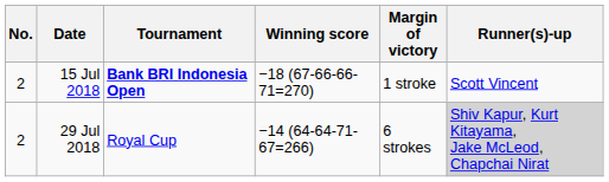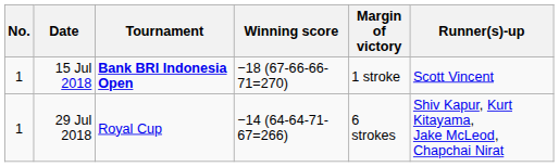15 Jul 2018 | No.: 2 -> 1
29 Jul 2018 | No.: 2 -> 1
29 Jul 2018 | Runner(s)-up: lightgrey background -> no background
